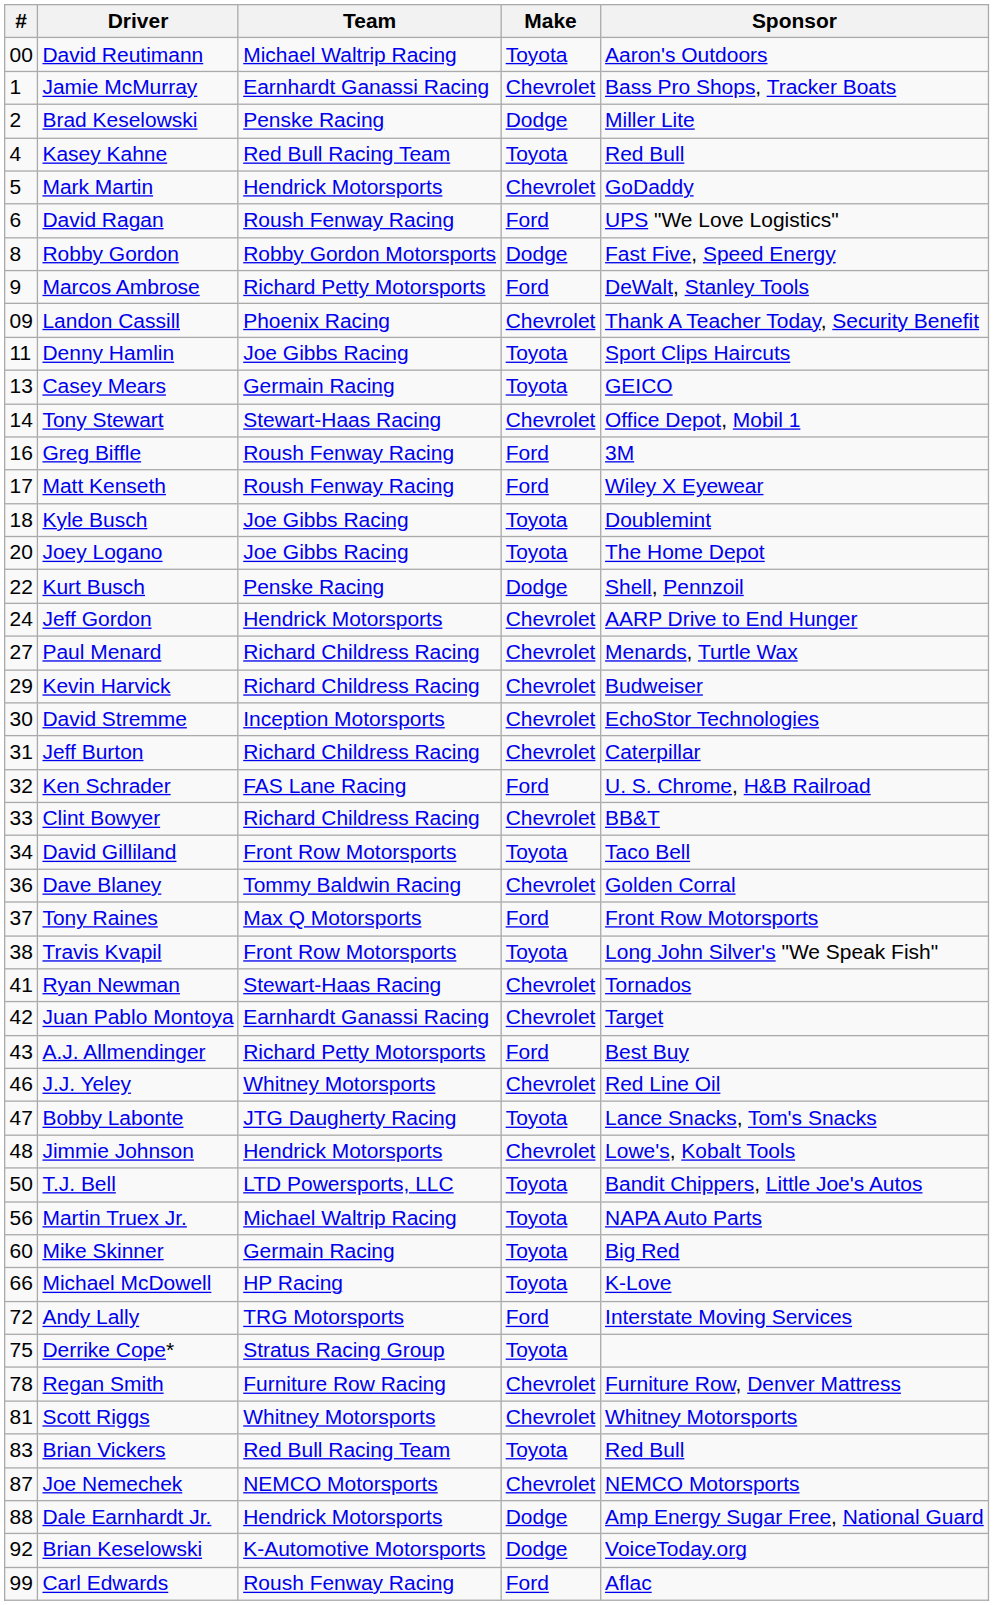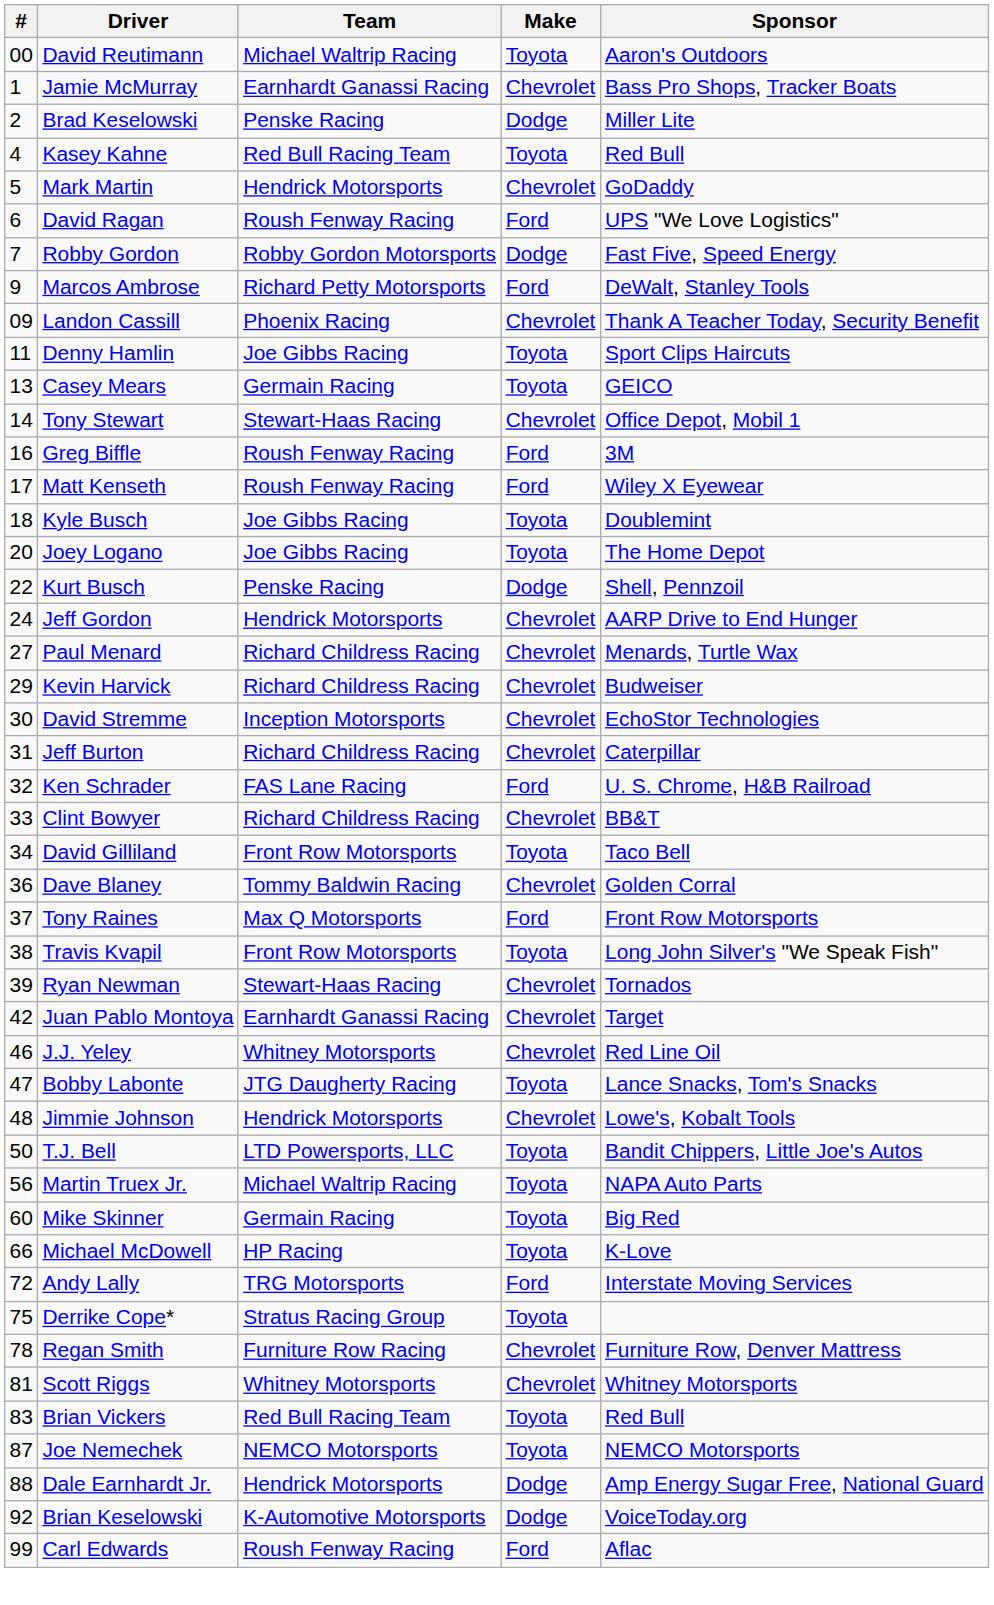Robby Gordon | #: 8 -> 7
Ryan Newman | #: 41 -> 39
- row: 43 | A.J. Allmendinger | Richard Petty Motorsports | Ford | Best Buy
Joe Nemechek | Make: Chevrolet -> Toyota
